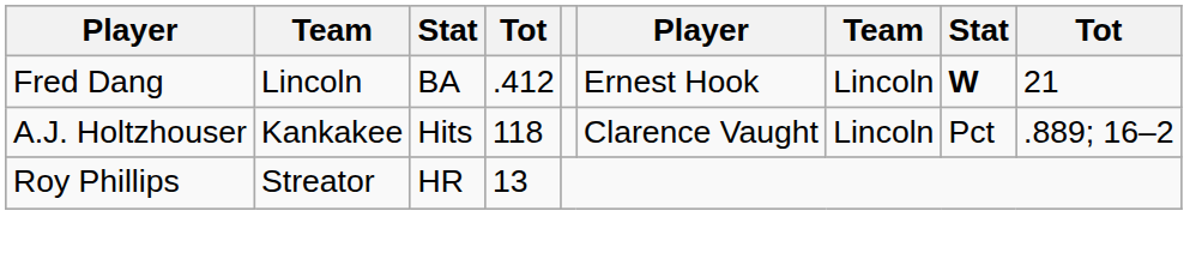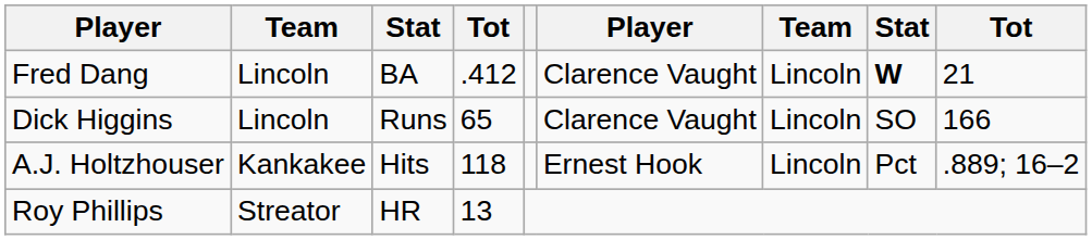Fred Dang | column 6: Ernest Hook -> Clarence Vaught
+ row: Dick Higgins | Lincoln | Runs | 65 | Clarence Vaught | Lincoln | SO | 166
A.J. Holtzhouser | column 6: Clarence Vaught -> Ernest Hook
